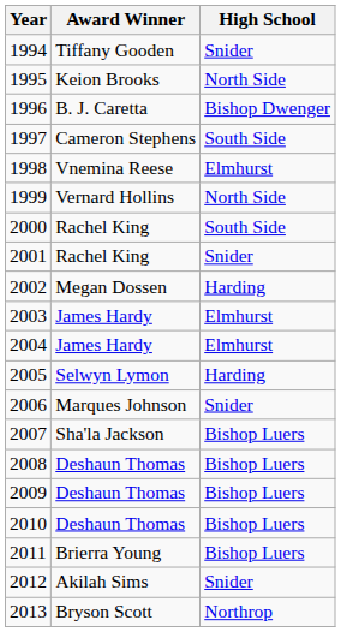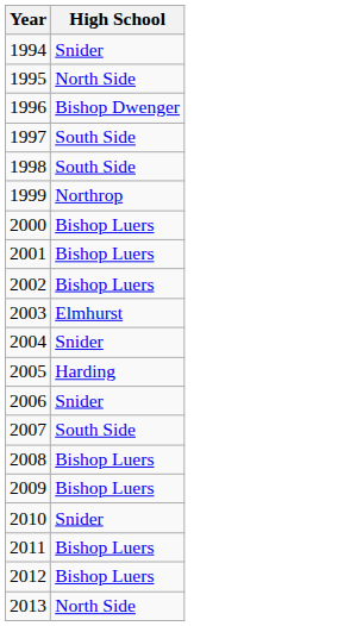- column: Award Winner | Tiffany Gooden | Keion Brooks | B. J. Caretta | Cameron Stephens | Vnemina Reese | Vernard Hollins | Rachel King | Rachel King | Megan Dossen | James Hardy | James Hardy | Selwyn Lymon | Marques Johnson | Sha'la Jackson | Deshaun Thomas | Deshaun Thomas | Deshaun Thomas | Brierra Young | Akilah Sims | Bryson Scott
1998 | High School: Elmhurst -> South Side
1999 | High School: North Side -> Northrop
2000 | High School: South Side -> Bishop Luers
2001 | High School: Snider -> Bishop Luers
2002 | High School: Harding -> Bishop Luers
2004 | High School: Elmhurst -> Snider
2007 | High School: Bishop Luers -> South Side
2010 | High School: Bishop Luers -> Snider
2012 | High School: Snider -> Bishop Luers
2013 | High School: Northrop -> North Side
